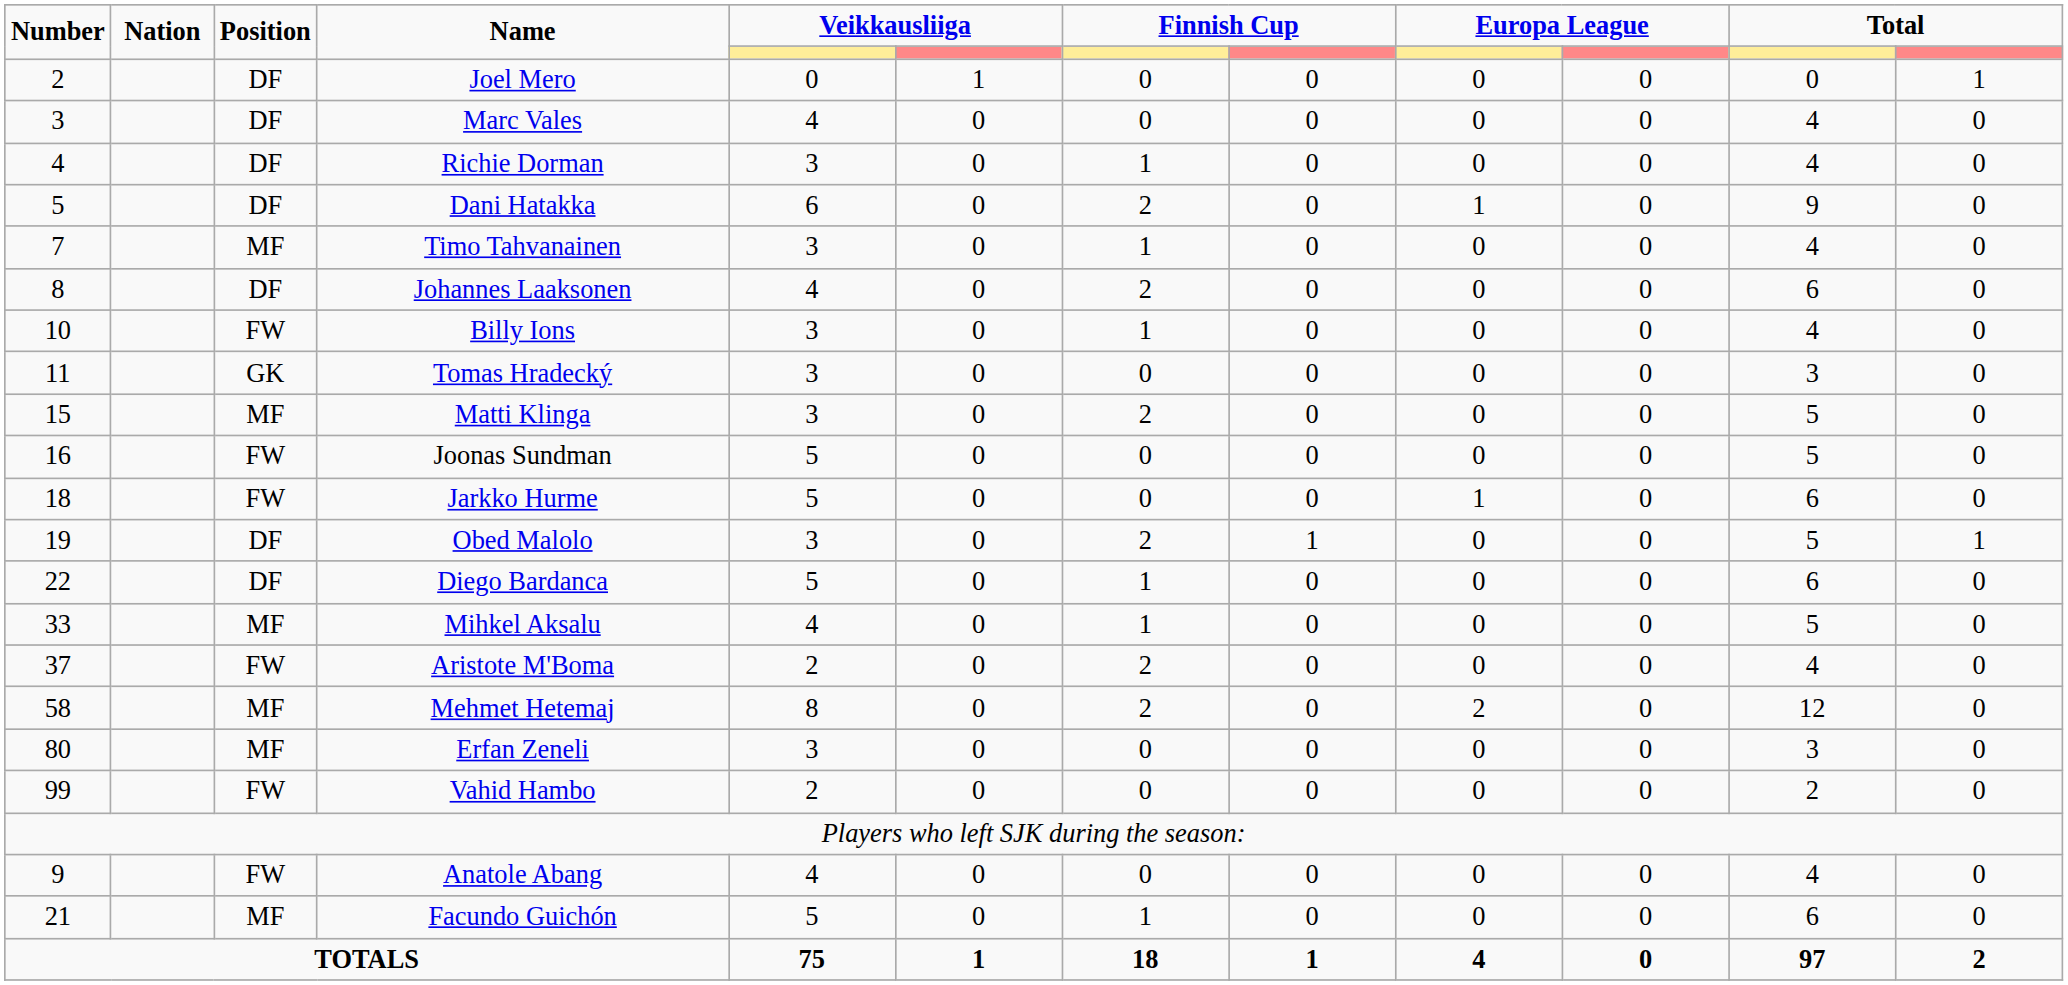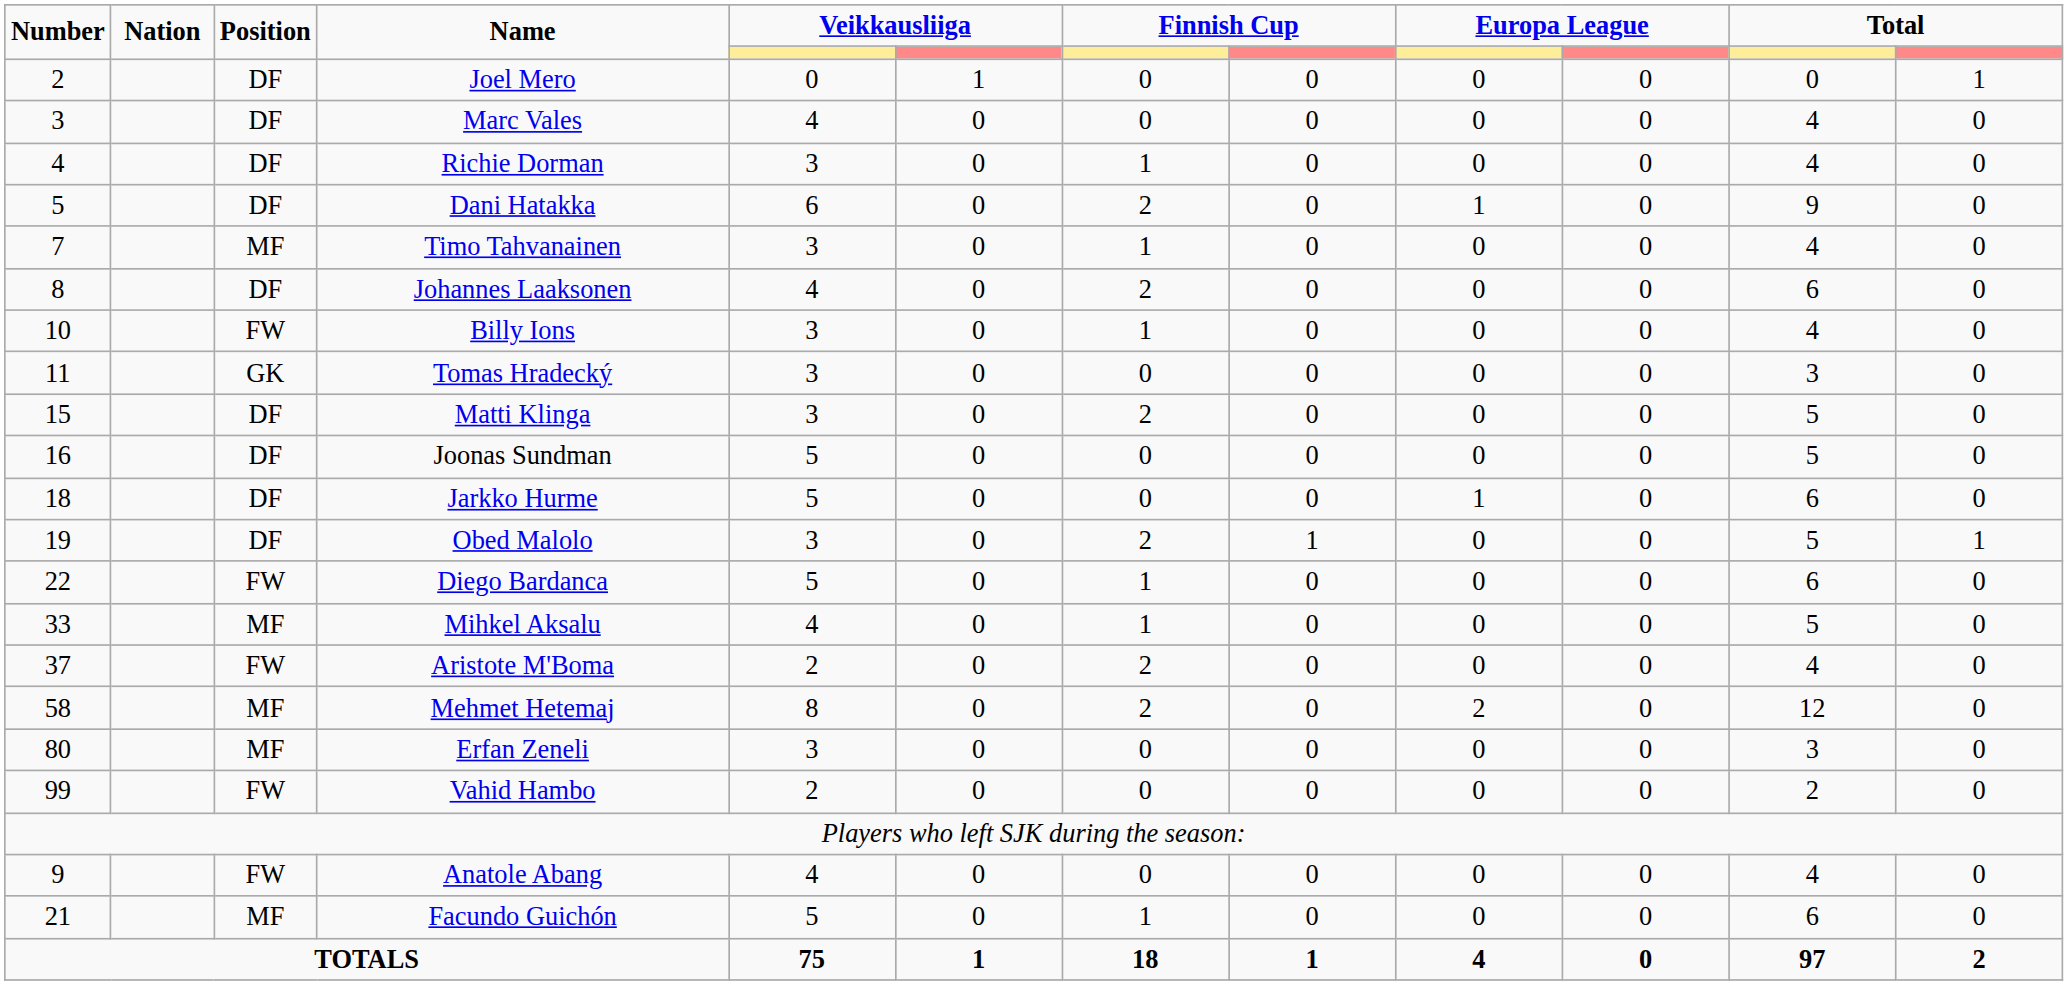Matti Klinga | Position: MF -> DF
Joonas Sundman | Position: FW -> DF
Jarkko Hurme | Position: FW -> DF
Diego Bardanca | Position: DF -> FW
